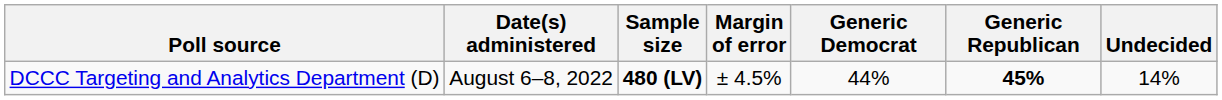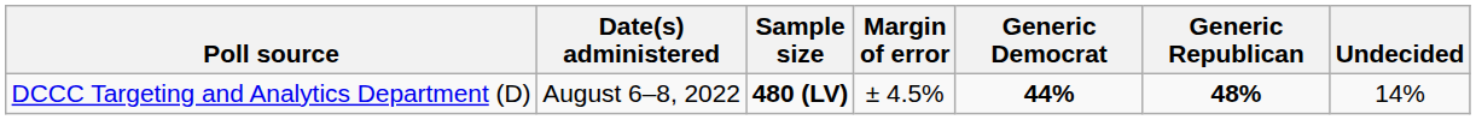DCCC Targeting and Analytics Department (D) | Generic Democrat: normal -> bold
DCCC Targeting and Analytics Department (D) | Generic Republican: 45% -> 48%
